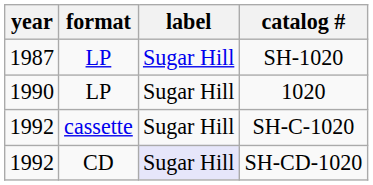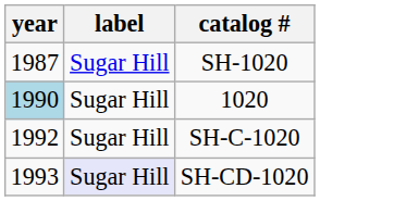- column: format | LP | LP | cassette | CD
1020 | year: no background -> lightblue background
SH-CD-1020 | year: 1992 -> 1993
